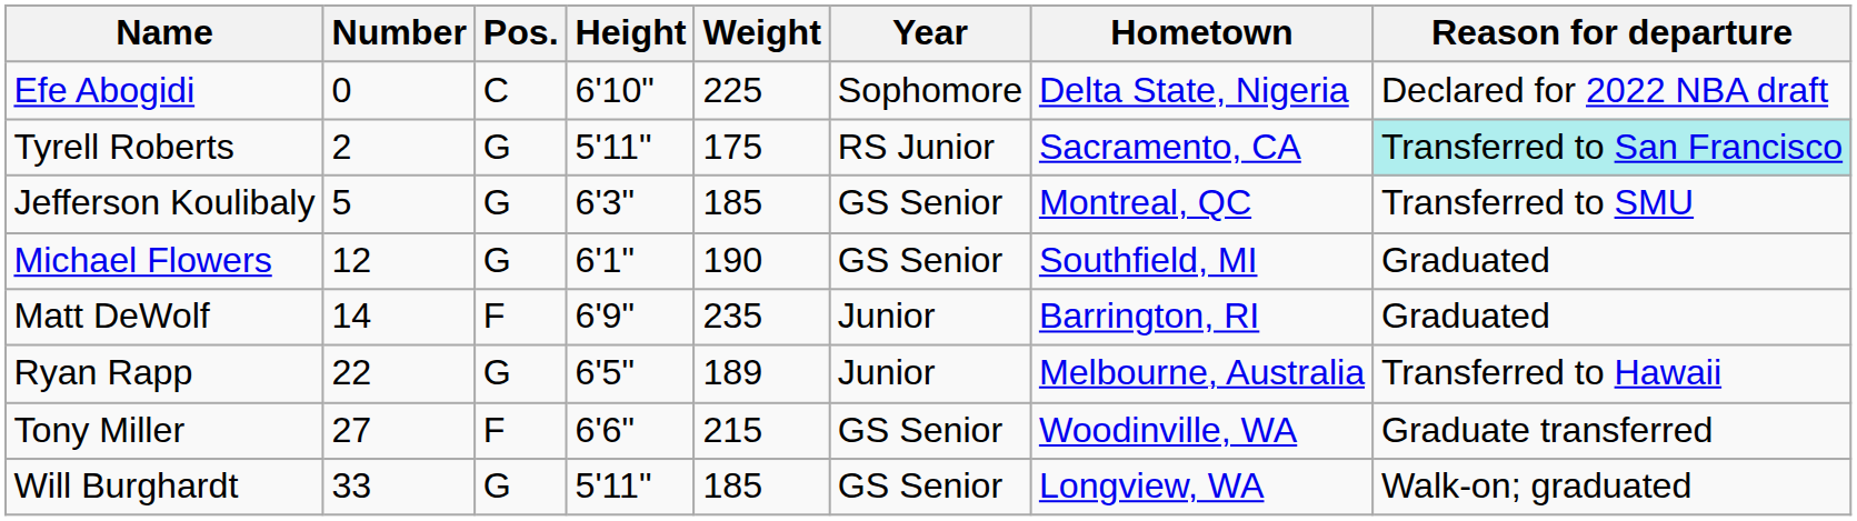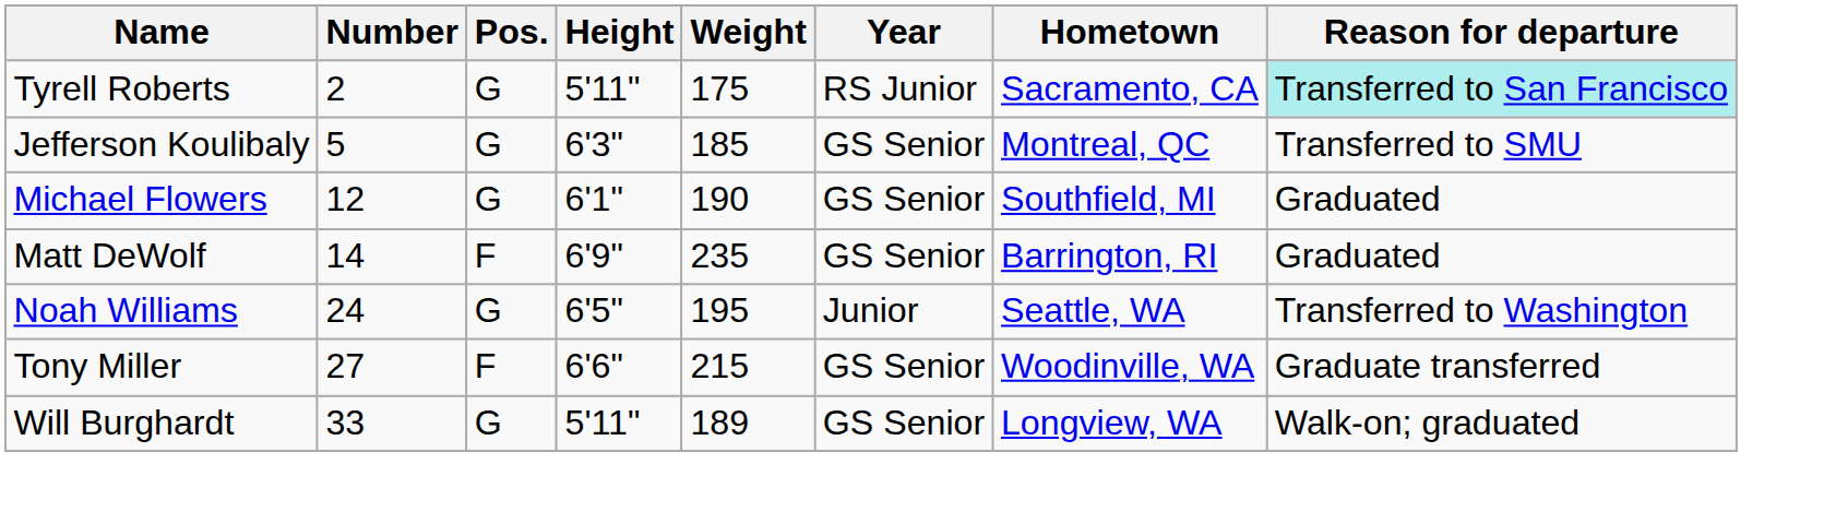- row: Efe Abogidi | 0 | C | 6'10" | 225 | Sophomore | Delta State, Nigeria | Declared for 2022 NBA draft
Matt DeWolf | Year: Junior -> GS Senior
- row: Ryan Rapp | 22 | G | 6'5" | 189 | Junior | Melbourne, Australia | Transferred to Hawaii
+ row: Noah Williams | 24 | G | 6'5" | 195 | Junior | Seattle, WA | Transferred to Washington
Will Burghardt | Weight: 185 -> 189
